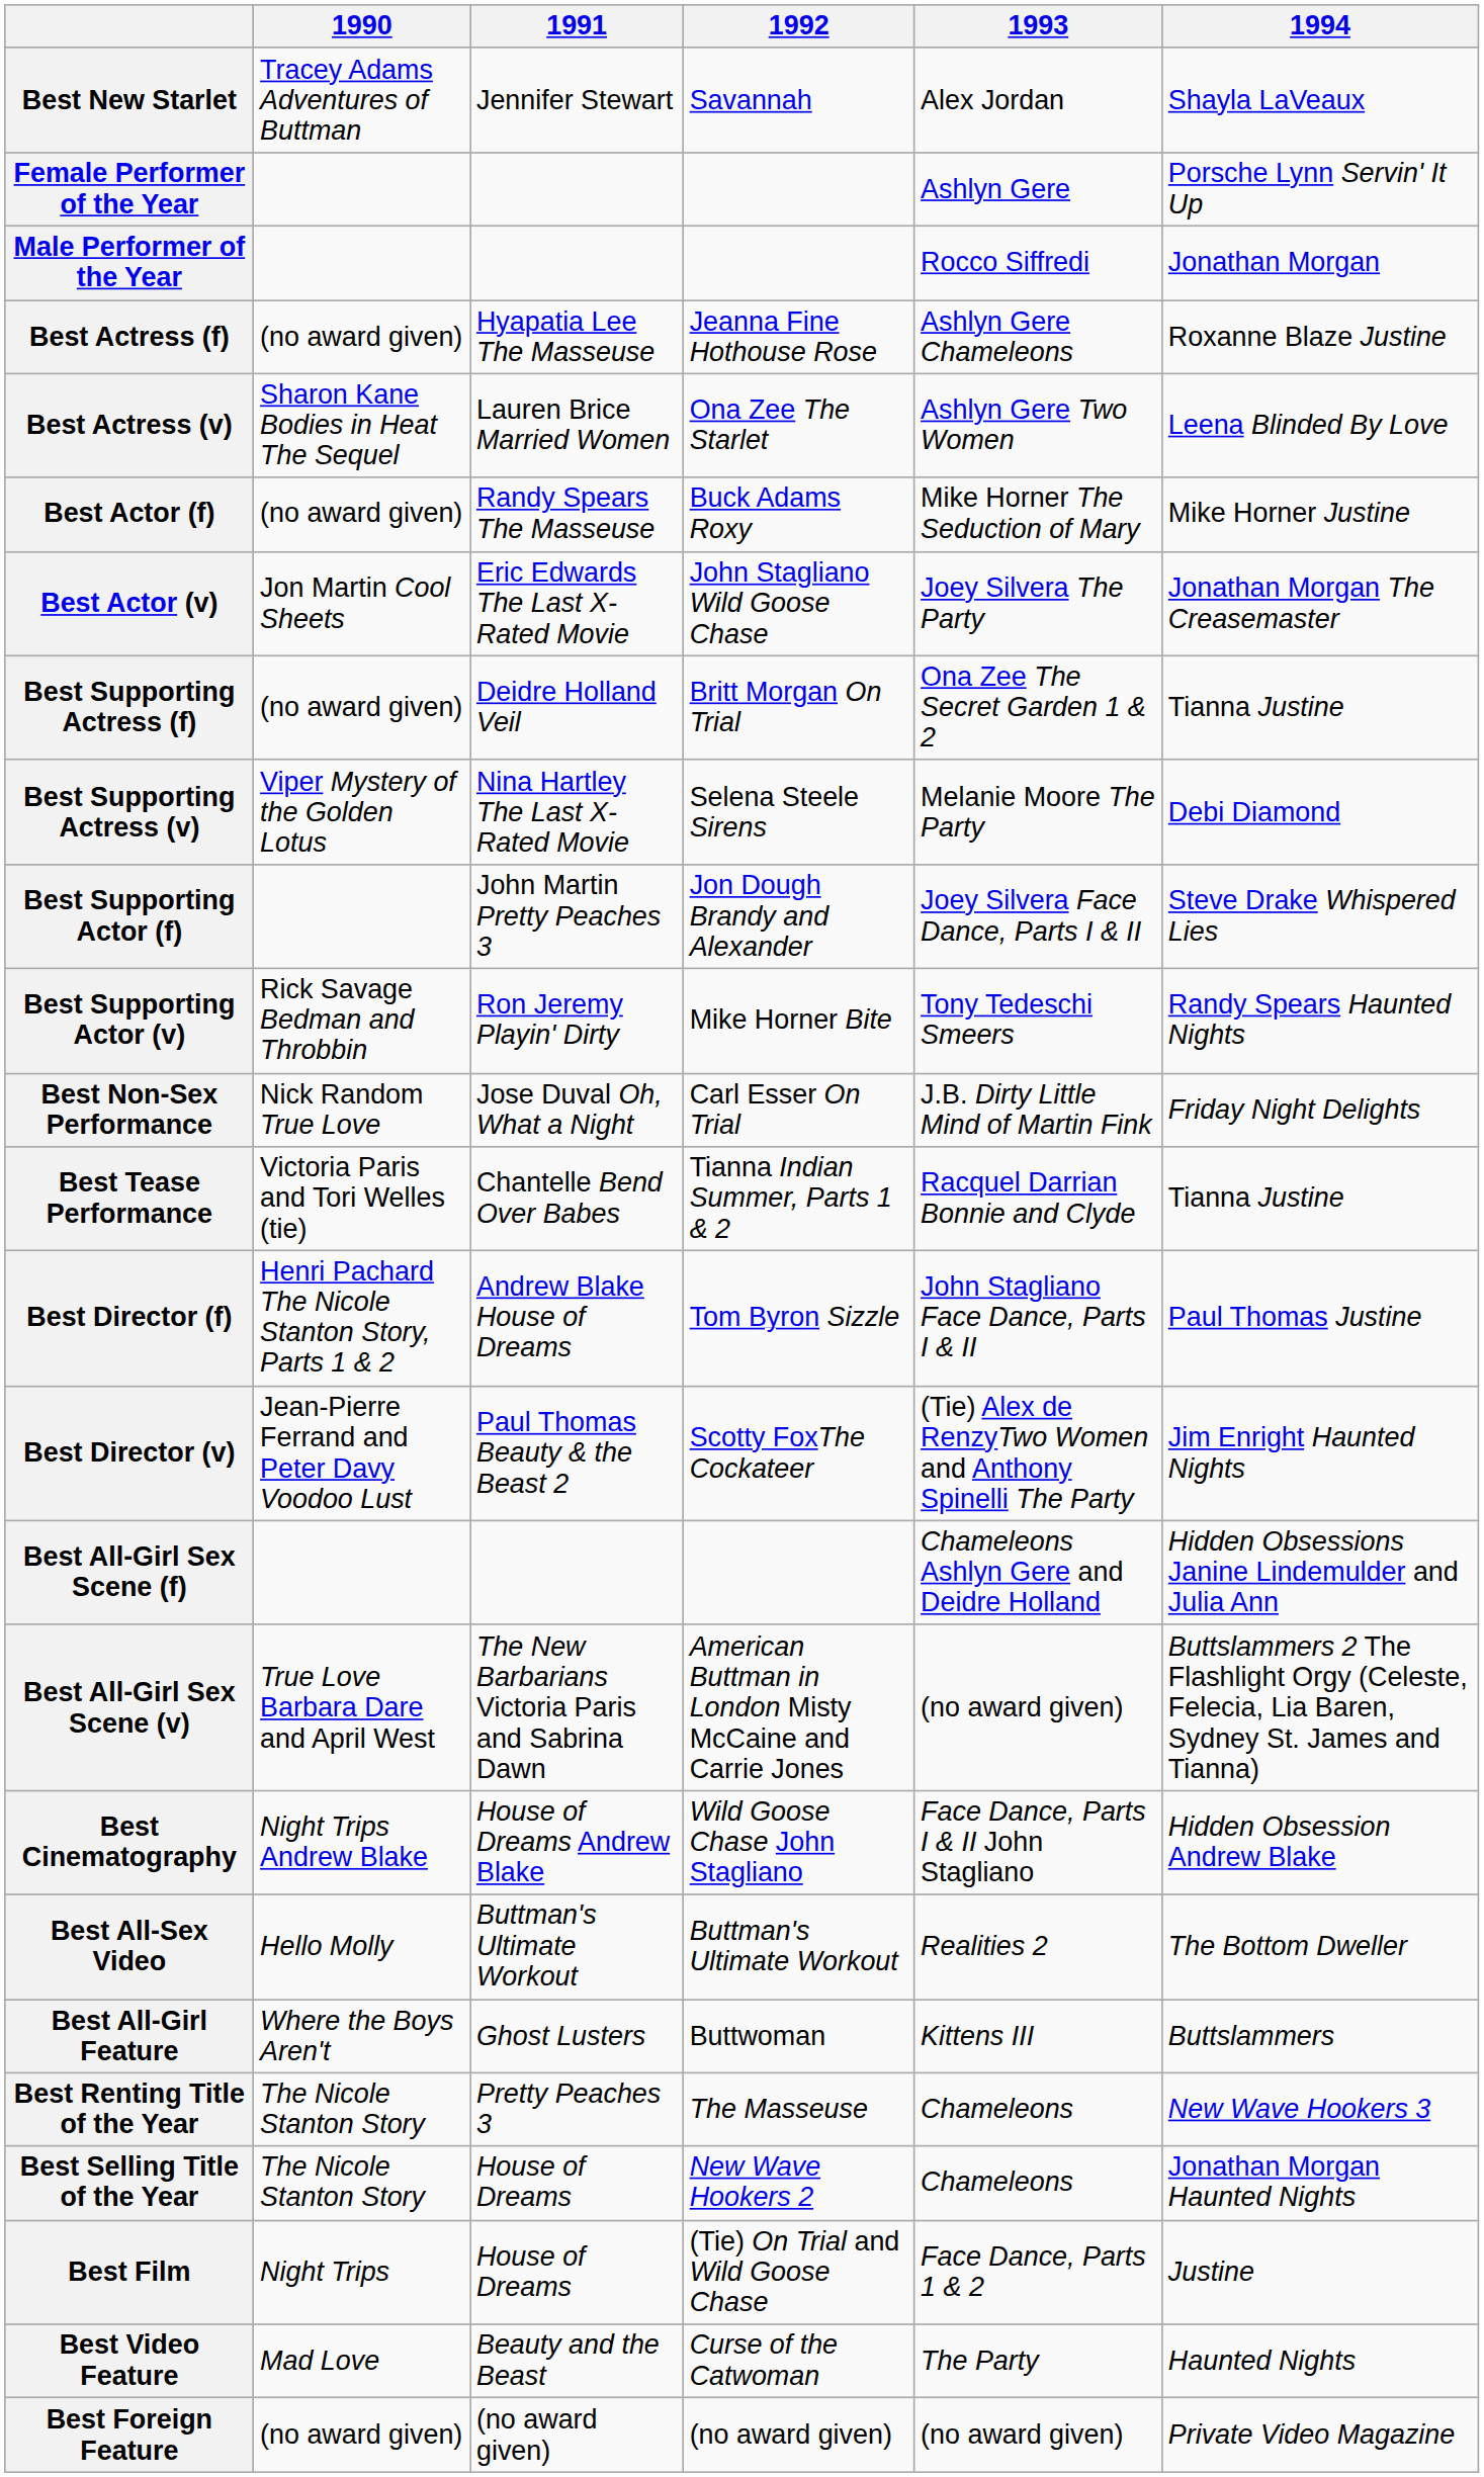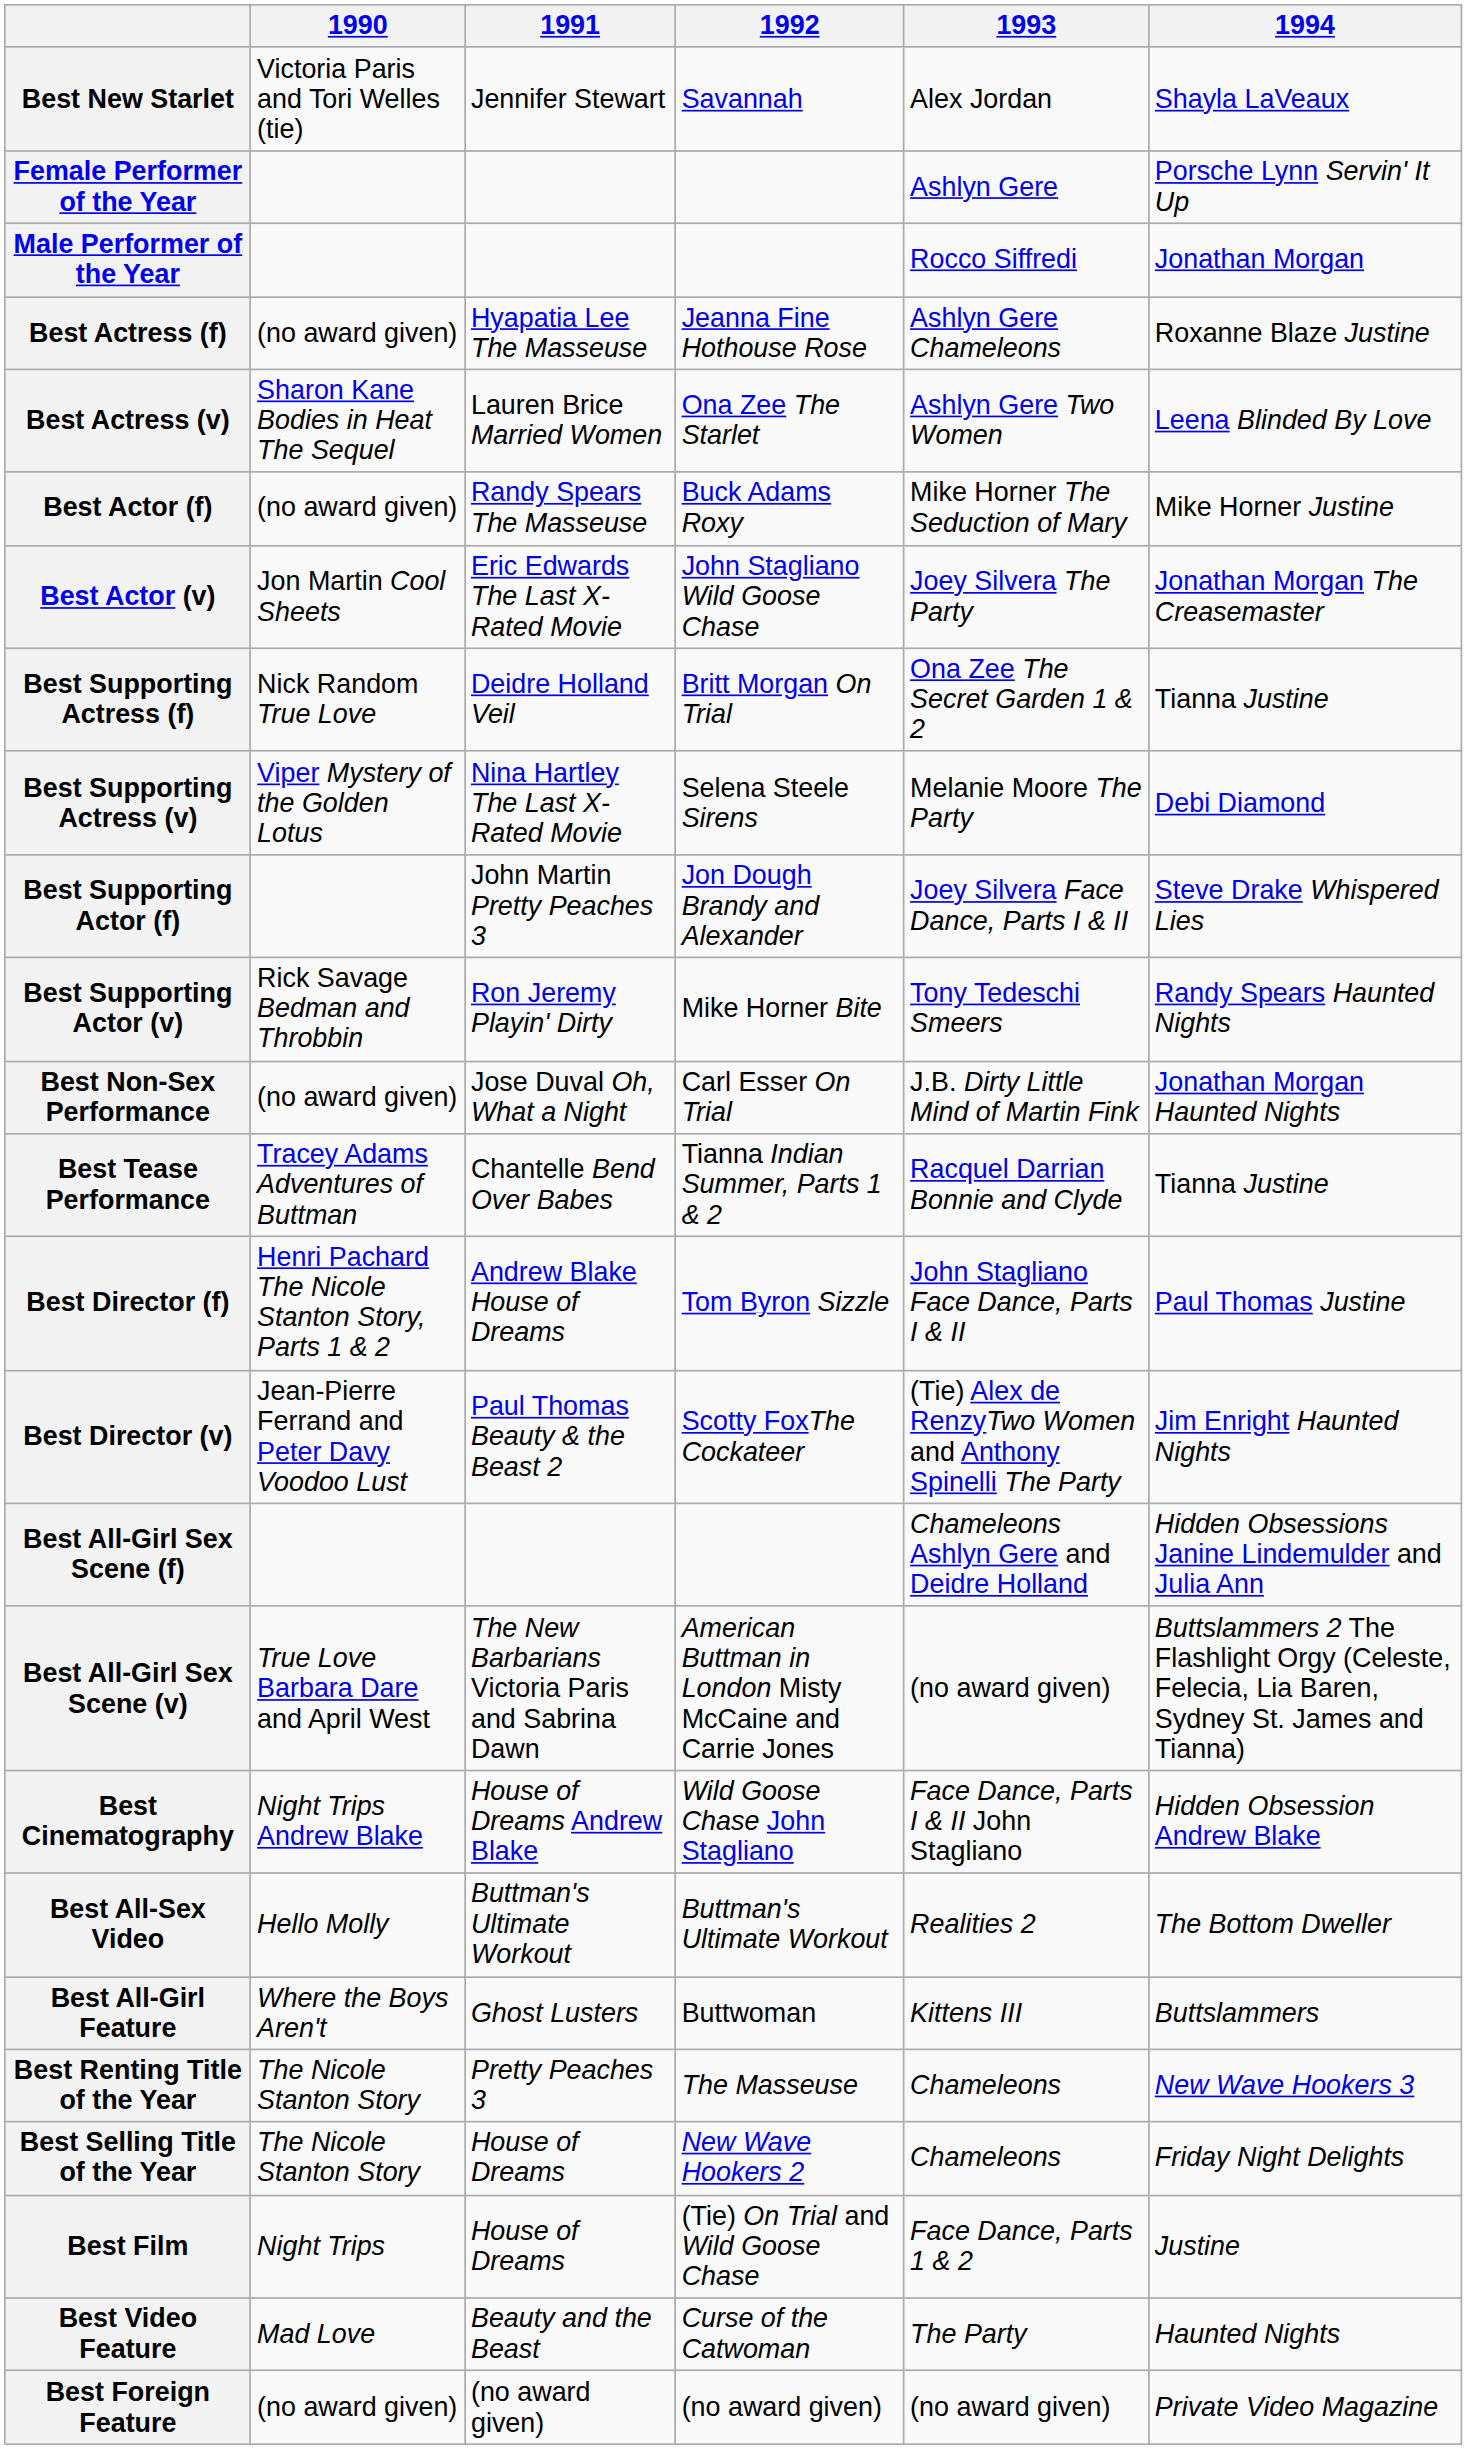Best New Starlet | 1990: Tracey Adams Adventures of Buttman -> Victoria Paris and Tori Welles (tie)
Best Supporting Actress (f) | 1990: (no award given) -> Nick Random True Love
Best Non-Sex Performance | 1990: Nick Random True Love -> (no award given)
Best Non-Sex Performance | 1994: Friday Night Delights -> Jonathan Morgan Haunted Nights
Best Tease Performance | 1990: Victoria Paris and Tori Welles (tie) -> Tracey Adams Adventures of Buttman
Best Selling Title of the Year | 1994: Jonathan Morgan Haunted Nights -> Friday Night Delights
